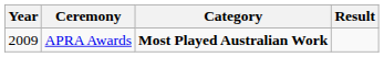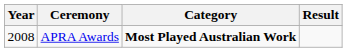APRA Awards | Year: 2009 -> 2008
